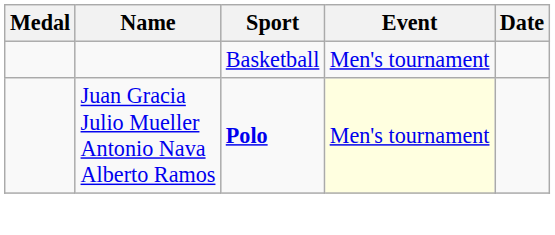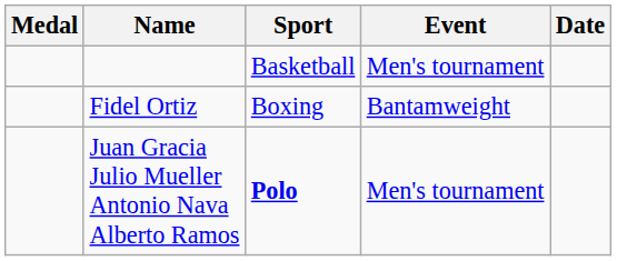+ row: Fidel Ortiz | Boxing | Bantamweight
Juan Gracia Julio Mueller Antonio Nava Alberto Ramos | Event: lightyellow background -> no background
